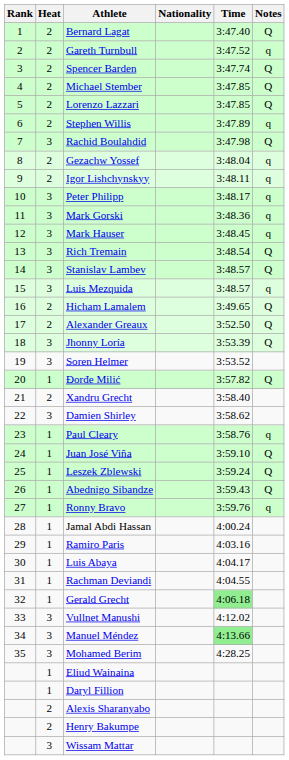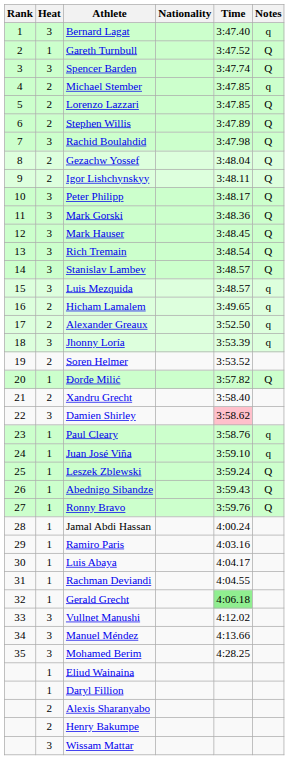Bernard Lagat | Heat: 2 -> 3
Bernard Lagat | Notes: Q -> q
Gareth Turnbull | Heat: 2 -> 1
Gareth Turnbull | Notes: q -> Q
Spencer Barden | Heat: 2 -> 3
Michael Stember | Notes: Q -> q
Stephen Willis | Notes: q -> Q
Gezachw Yossef | Notes: q -> Q
Igor Lishchynskyy | Notes: q -> Q
Peter Philipp | Notes: q -> Q
Mark Gorski | Notes: q -> Q
Mark Hauser | Notes: q -> Q
Hicham Lamalem | Notes: Q -> q
Alexander Greaux | Notes: Q -> q
Jhonny Loría | Notes: Q -> q
Soren Helmer | Heat: 3 -> 2
Damien Shirley | Time: no background -> pink background
Juan José Viña | Notes: Q -> q
Ronny Bravo | Notes: q -> Q
Manuel Méndez | Time: lightgreen background -> no background
